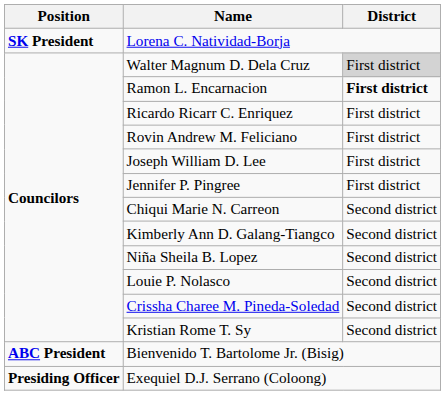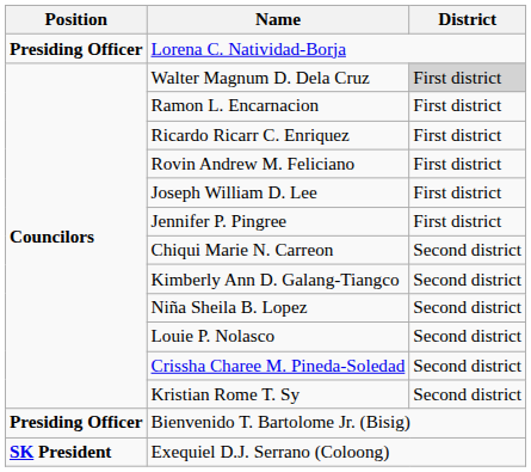Lorena C. Natividad-Borja | Position: SK President -> Presiding Officer
Ramon L. Encarnacion | District: bold -> normal
Bienvenido T. Bartolome Jr. (Bisig) | Position: ABC President -> Presiding Officer
Exequiel D.J. Serrano (Coloong) | Position: Presiding Officer -> SK President
